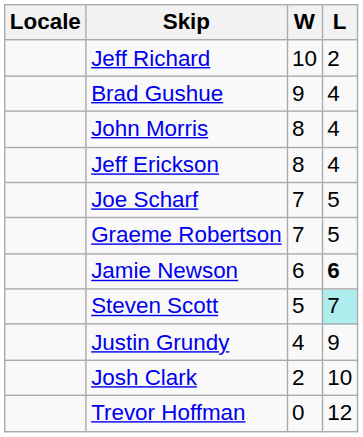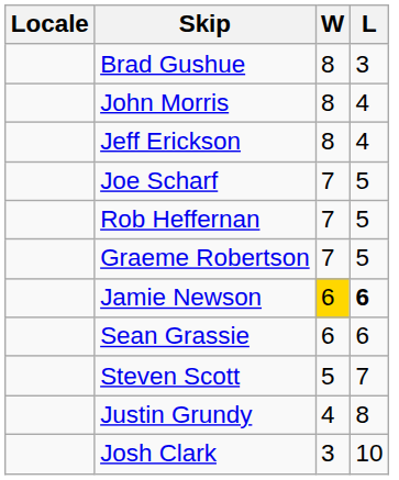- row: Jeff Richard | 10 | 2
Brad Gushue | W: 9 -> 8
Brad Gushue | L: 4 -> 3
+ row: Rob Heffernan | 7 | 5
Jamie Newson | W: no background -> gold background
+ row: Sean Grassie | 6 | 6
Steven Scott | L: paleturquoise background -> no background
Justin Grundy | L: 9 -> 8
Josh Clark | W: 2 -> 3
- row: Trevor Hoffman | 0 | 12
